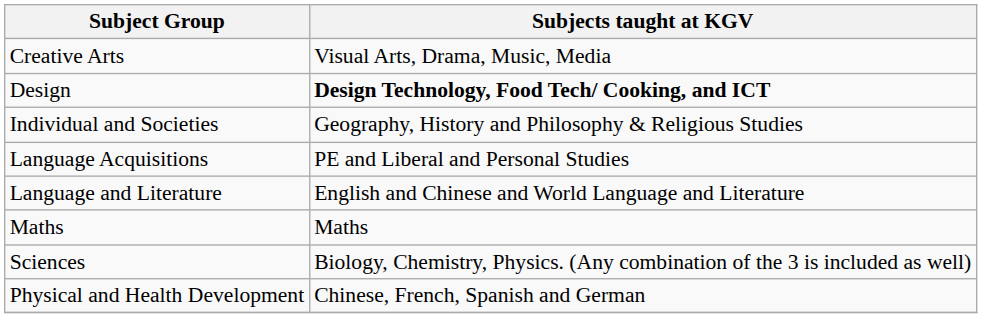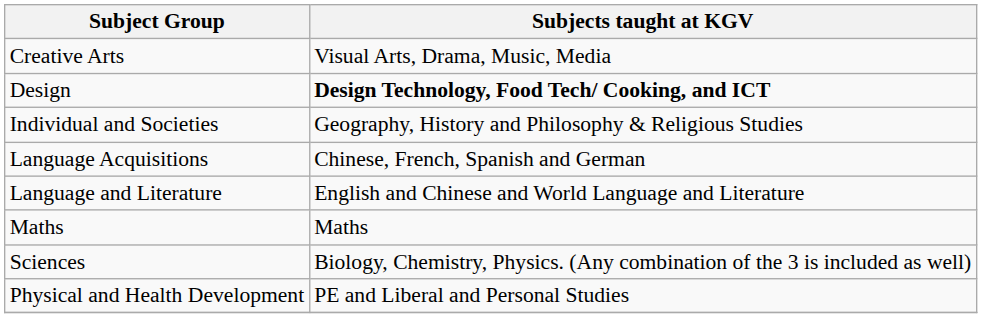Language Acquisitions | Subjects taught at KGV: PE and Liberal and Personal Studies -> Chinese, French, Spanish and German
Physical and Health Development | Subjects taught at KGV: Chinese, French, Spanish and German -> PE and Liberal and Personal Studies
